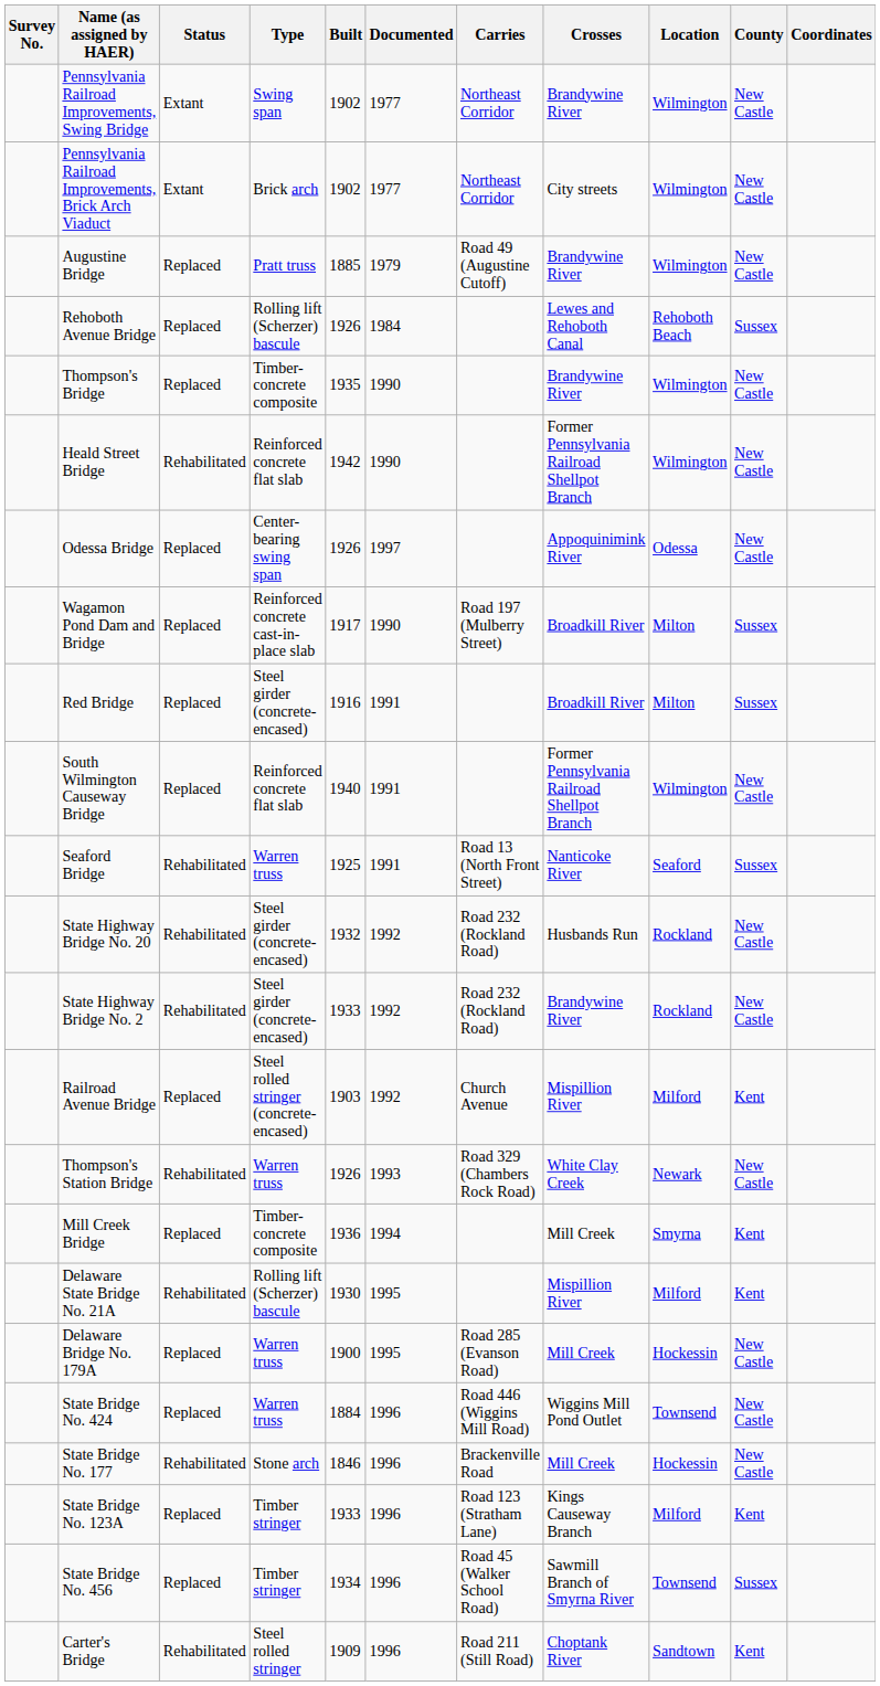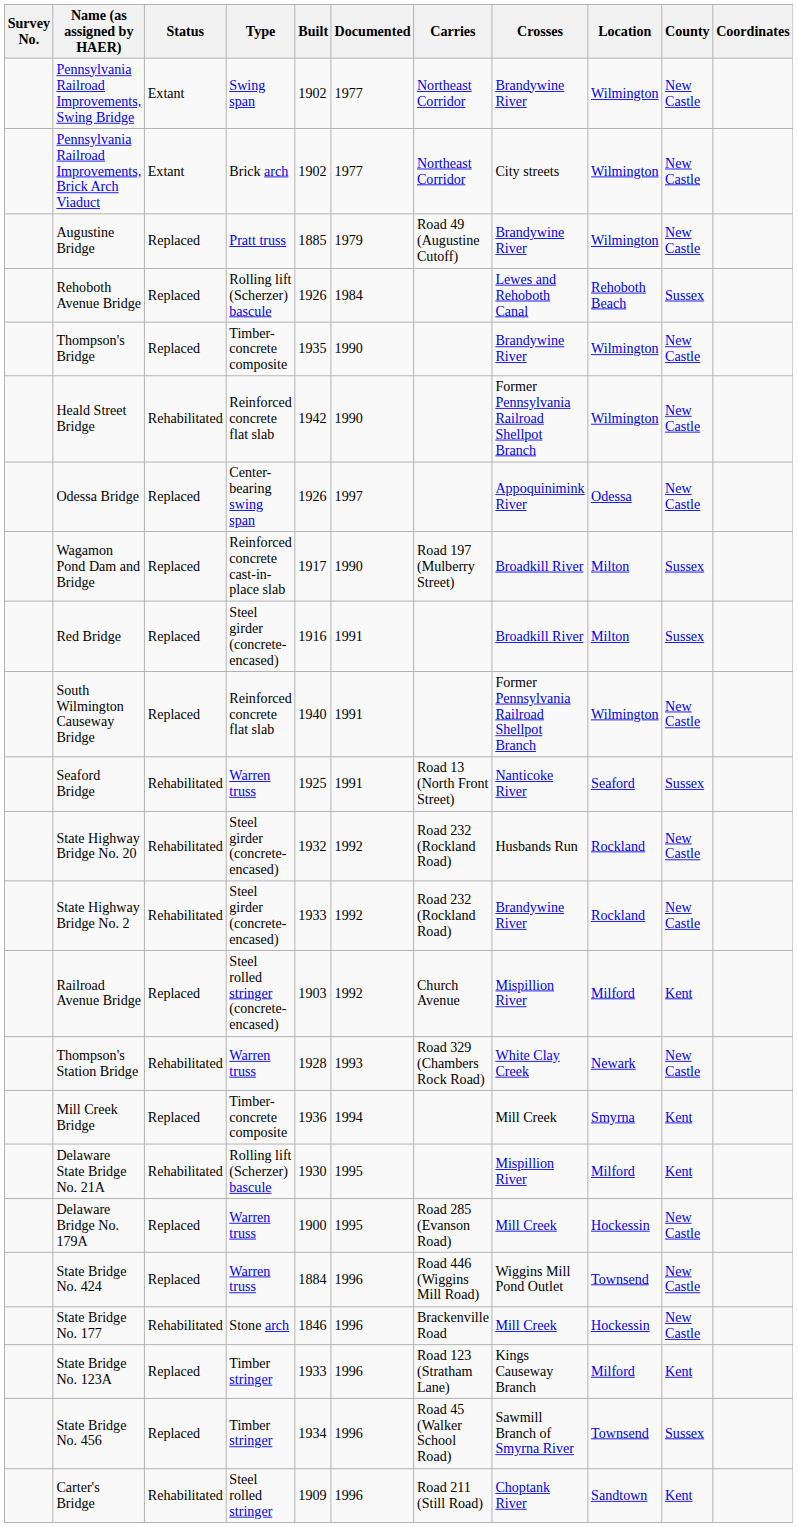Thompson's Station Bridge | Built: 1926 -> 1928
